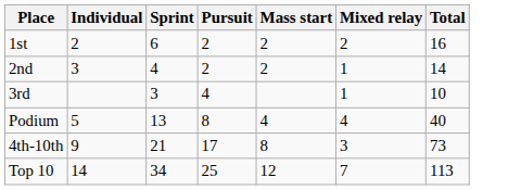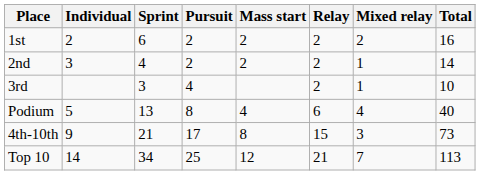+ column: Relay | 2 | 2 | 2 | 6 | 15 | 21
